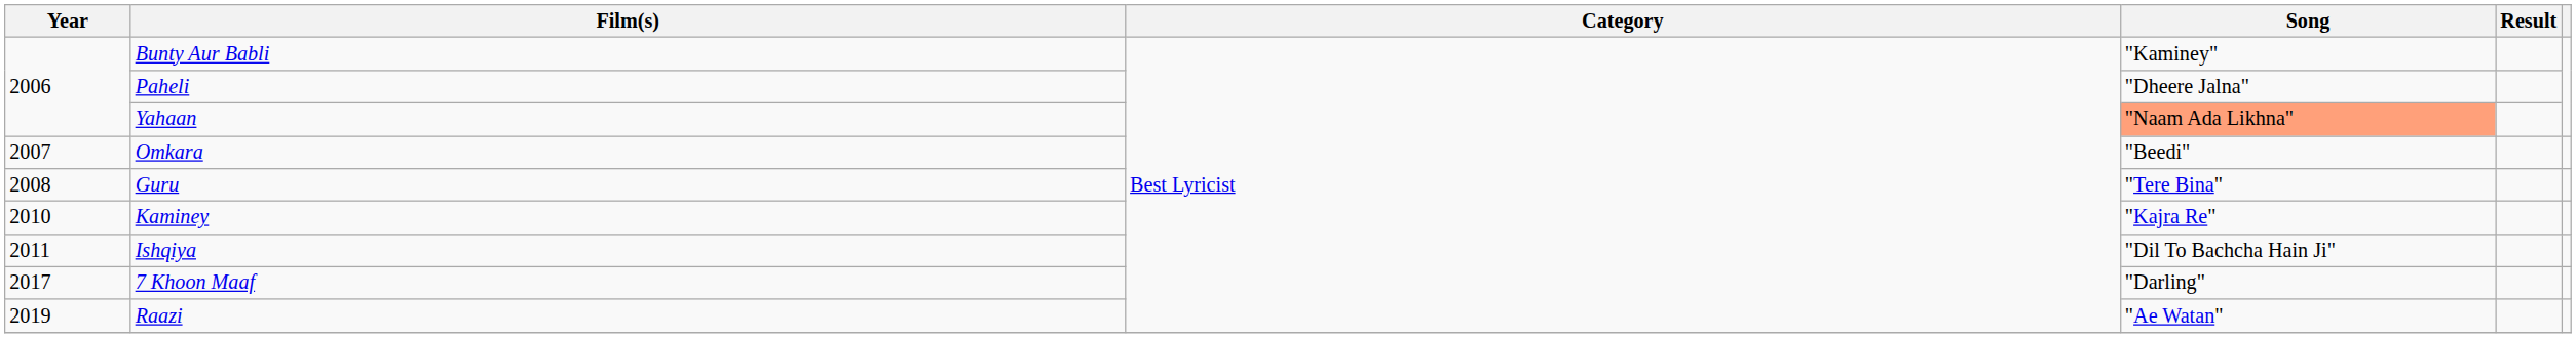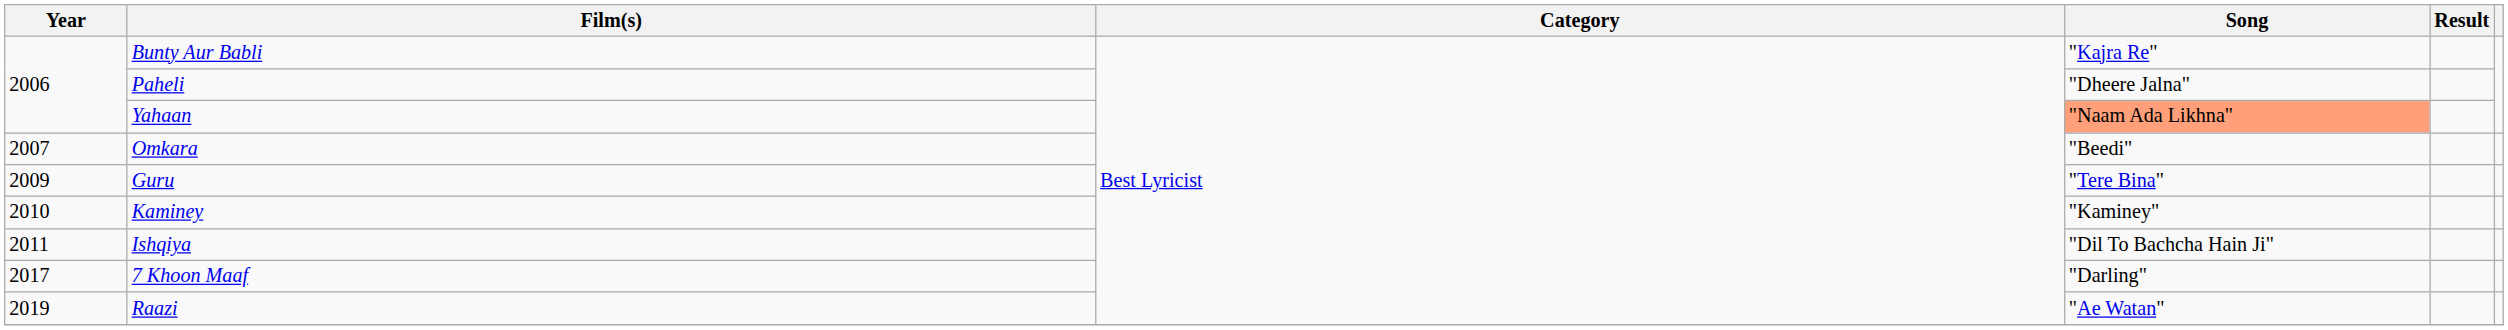Bunty Aur Babli | Song: "Kaminey" -> "Kajra Re"
Guru | Year: 2008 -> 2009
Kaminey | Song: "Kajra Re" -> "Kaminey"
